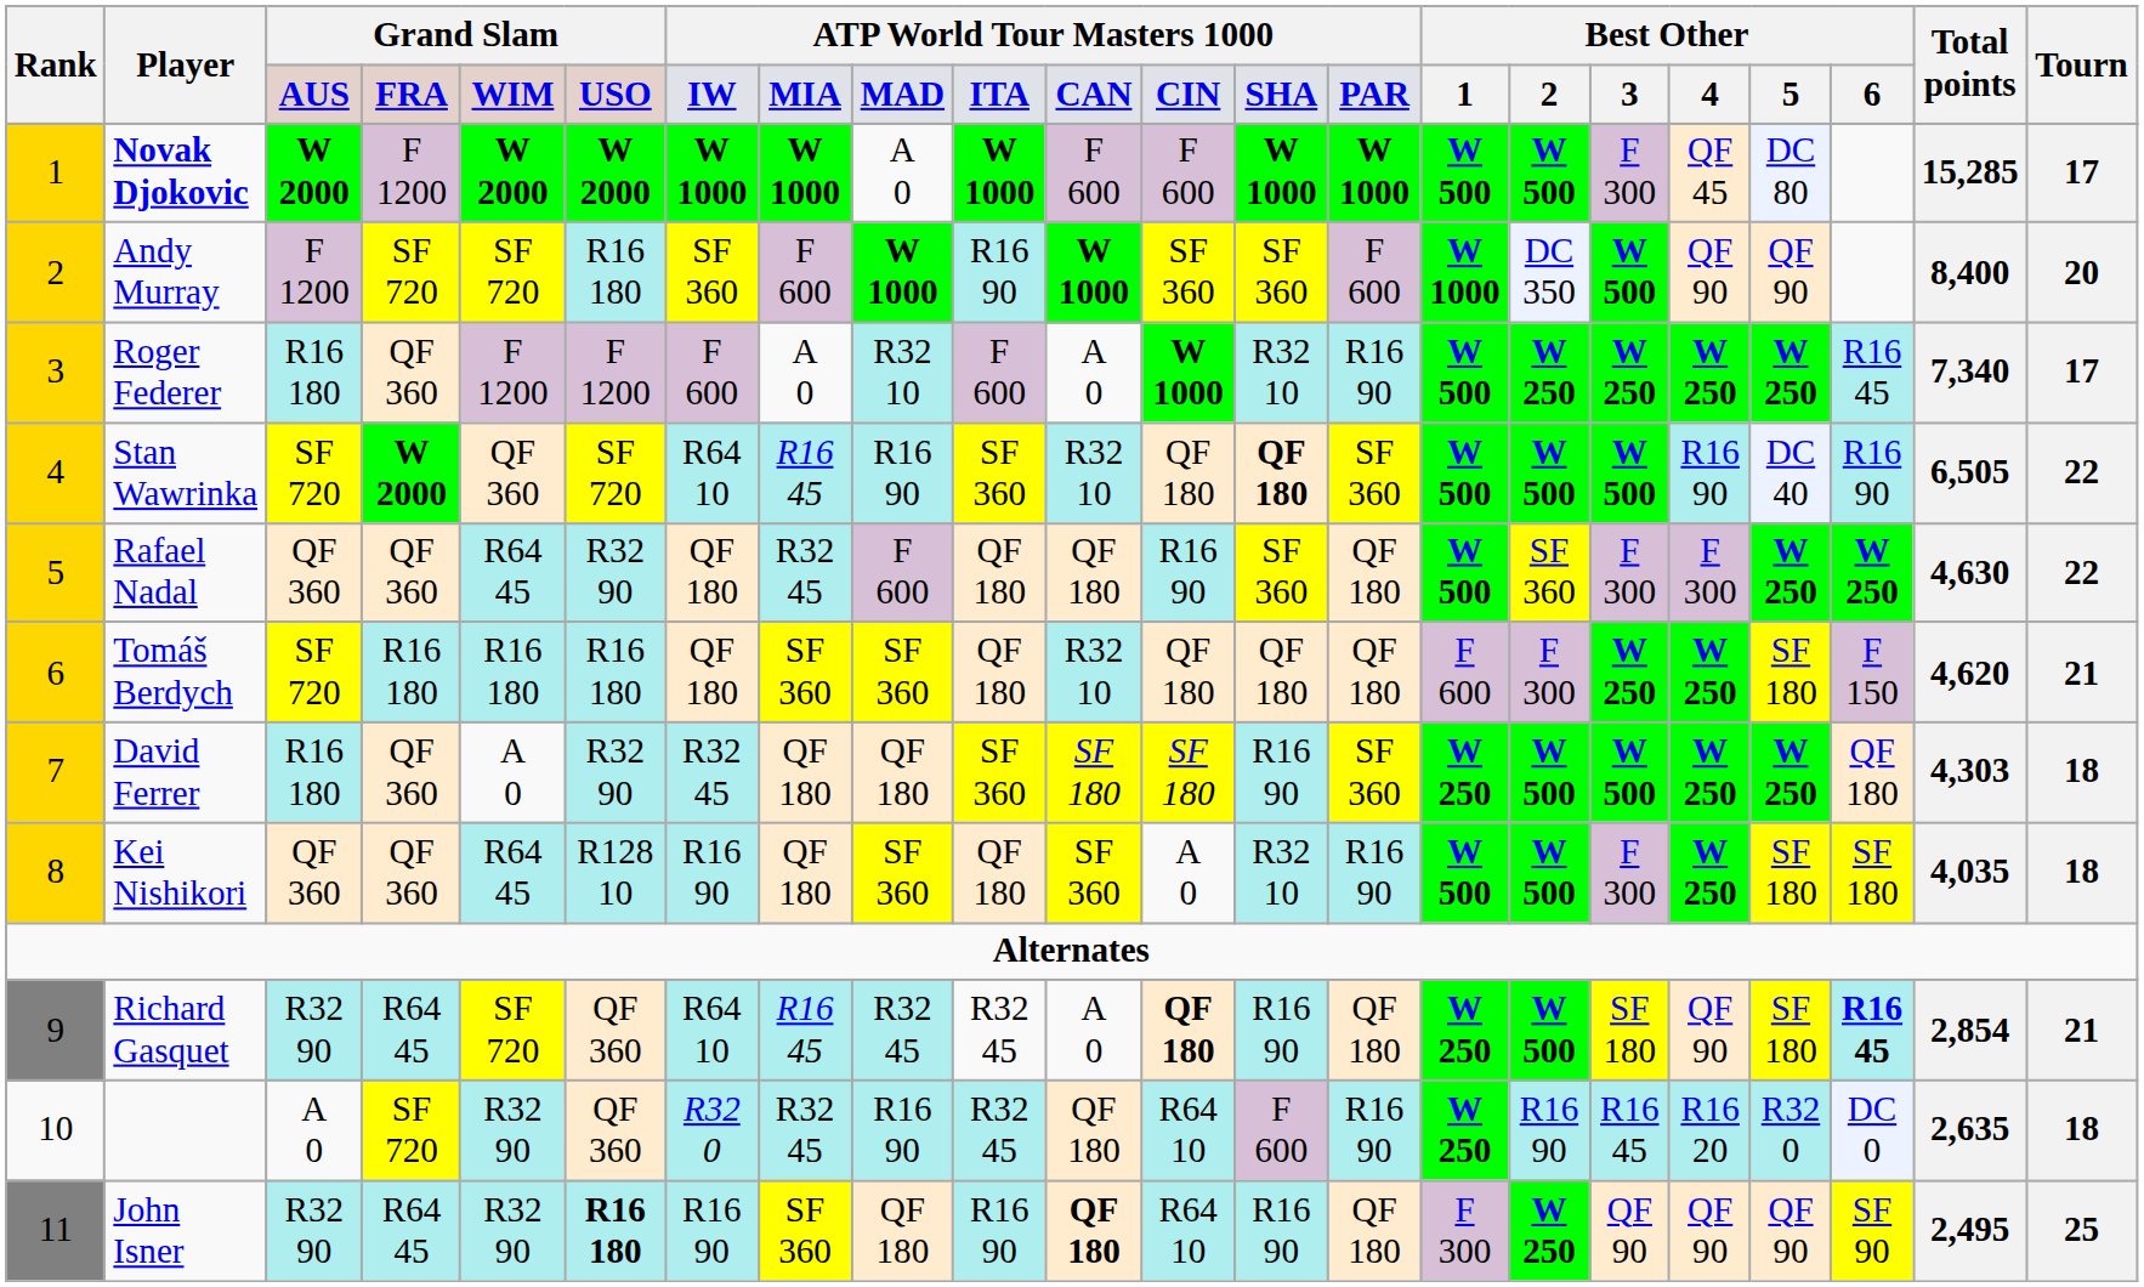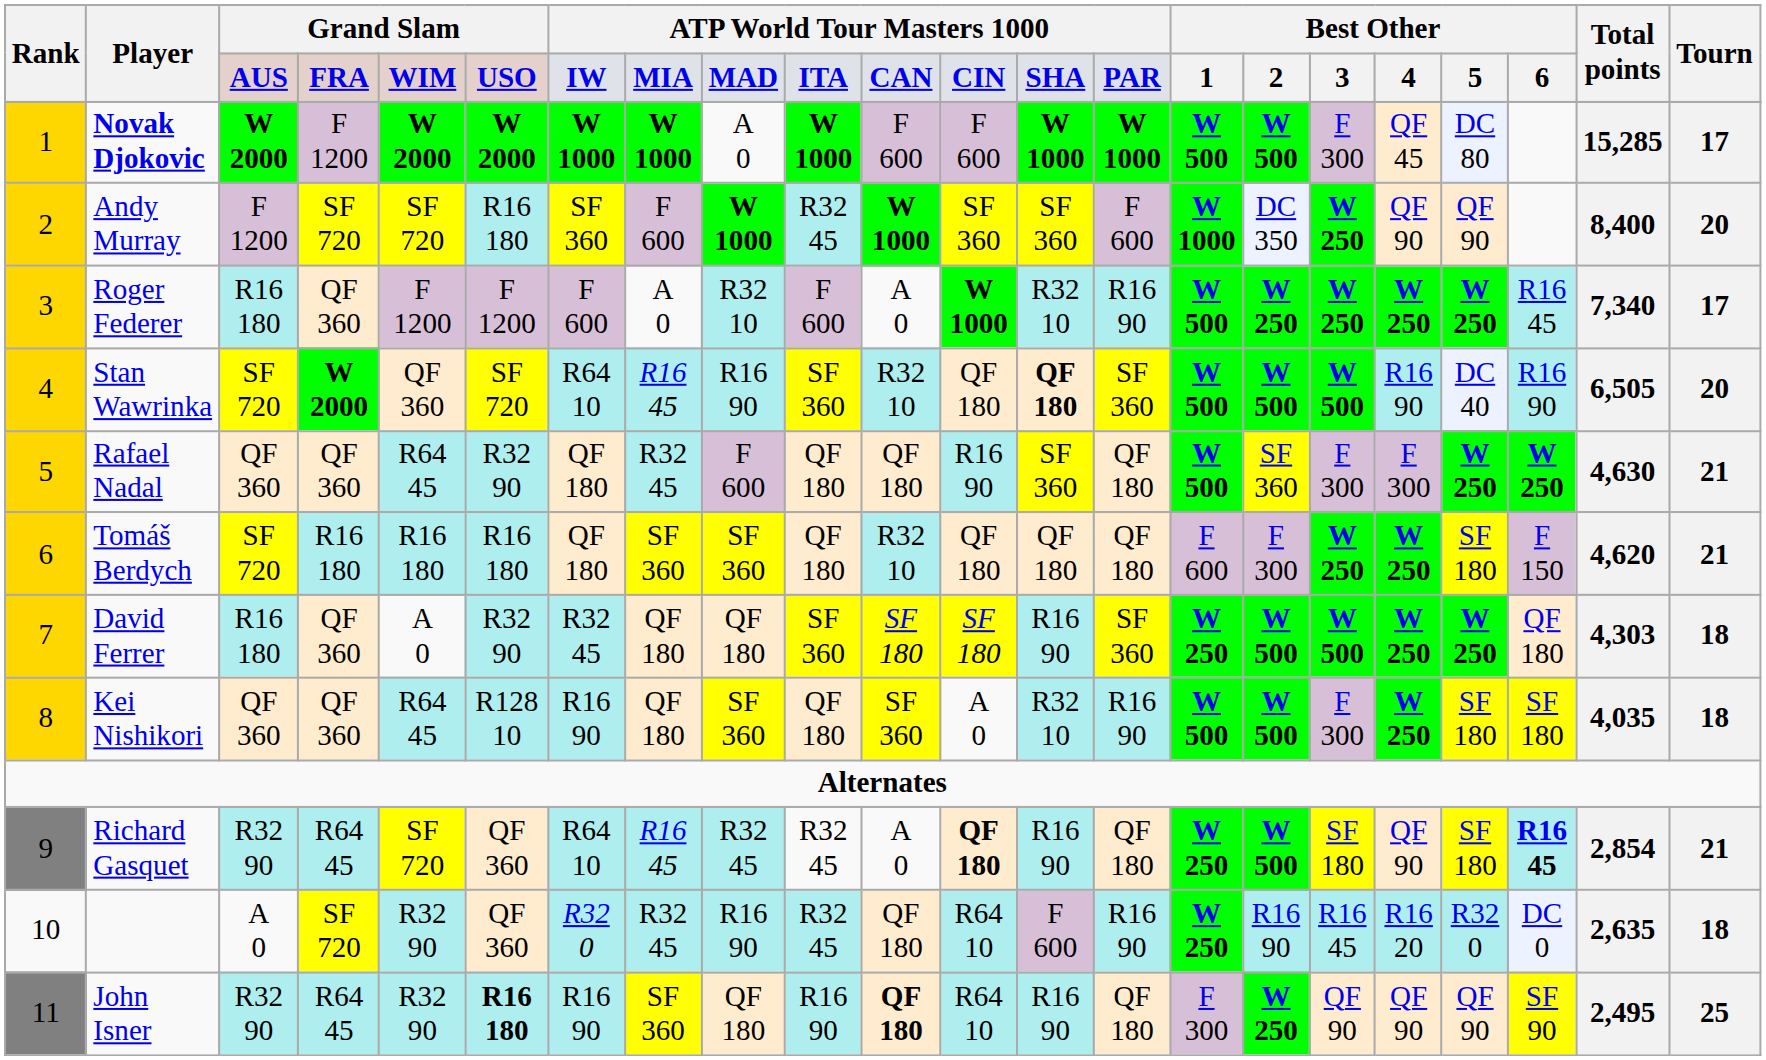Andy Murray | column 10: R16 90 -> R32 45
Andy Murray | column 17: W 500 -> W 250
Stan Wawrinka | Tourn: 22 -> 20
Rafael Nadal | Tourn: 22 -> 21
